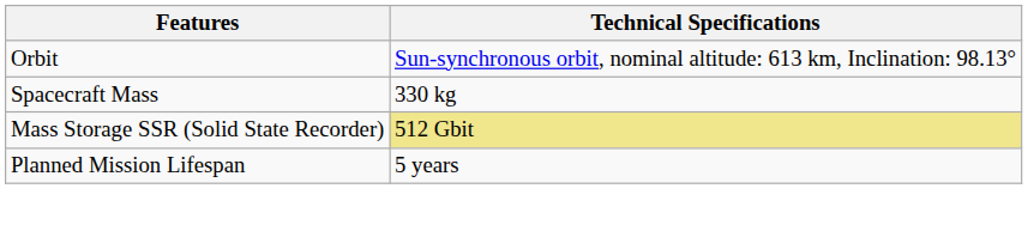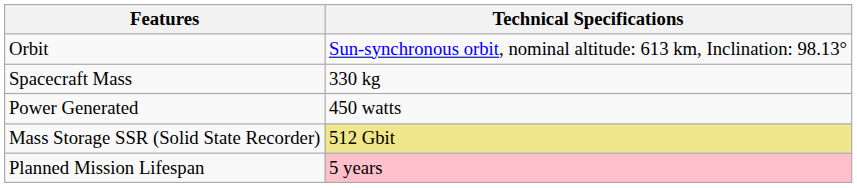+ row: Power Generated | 450 watts
Planned Mission Lifespan | Technical Specifications: no background -> pink background
